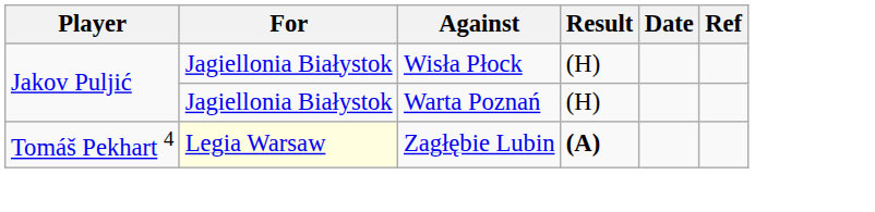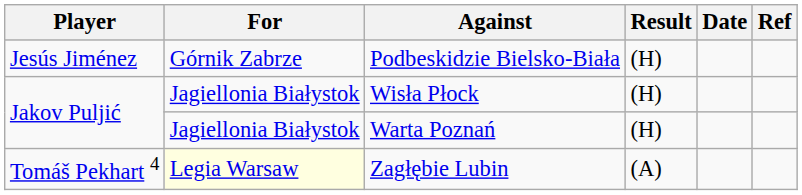+ row: Jesús Jiménez | Górnik Zabrze | Podbeskidzie Bielsko-Biała | (H)
Zagłębie Lubin | Result: bold -> normal
